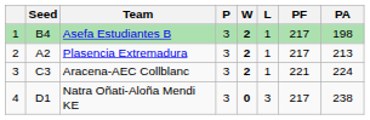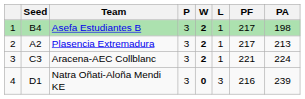Natra Oñati-Aloña Mendi KE | PF: 217 -> 216
Natra Oñati-Aloña Mendi KE | PA: 238 -> 239
